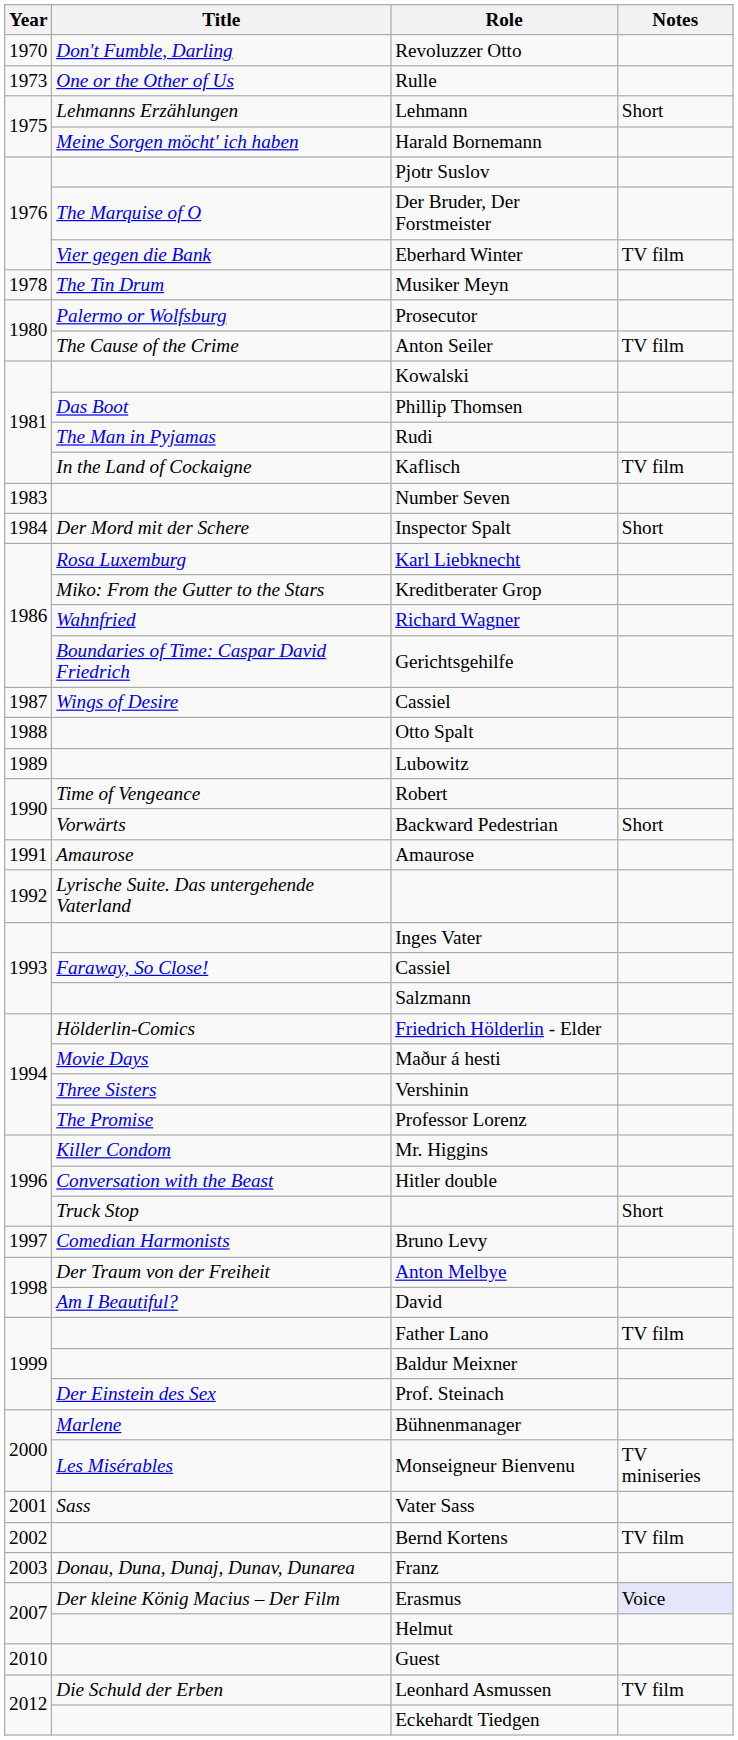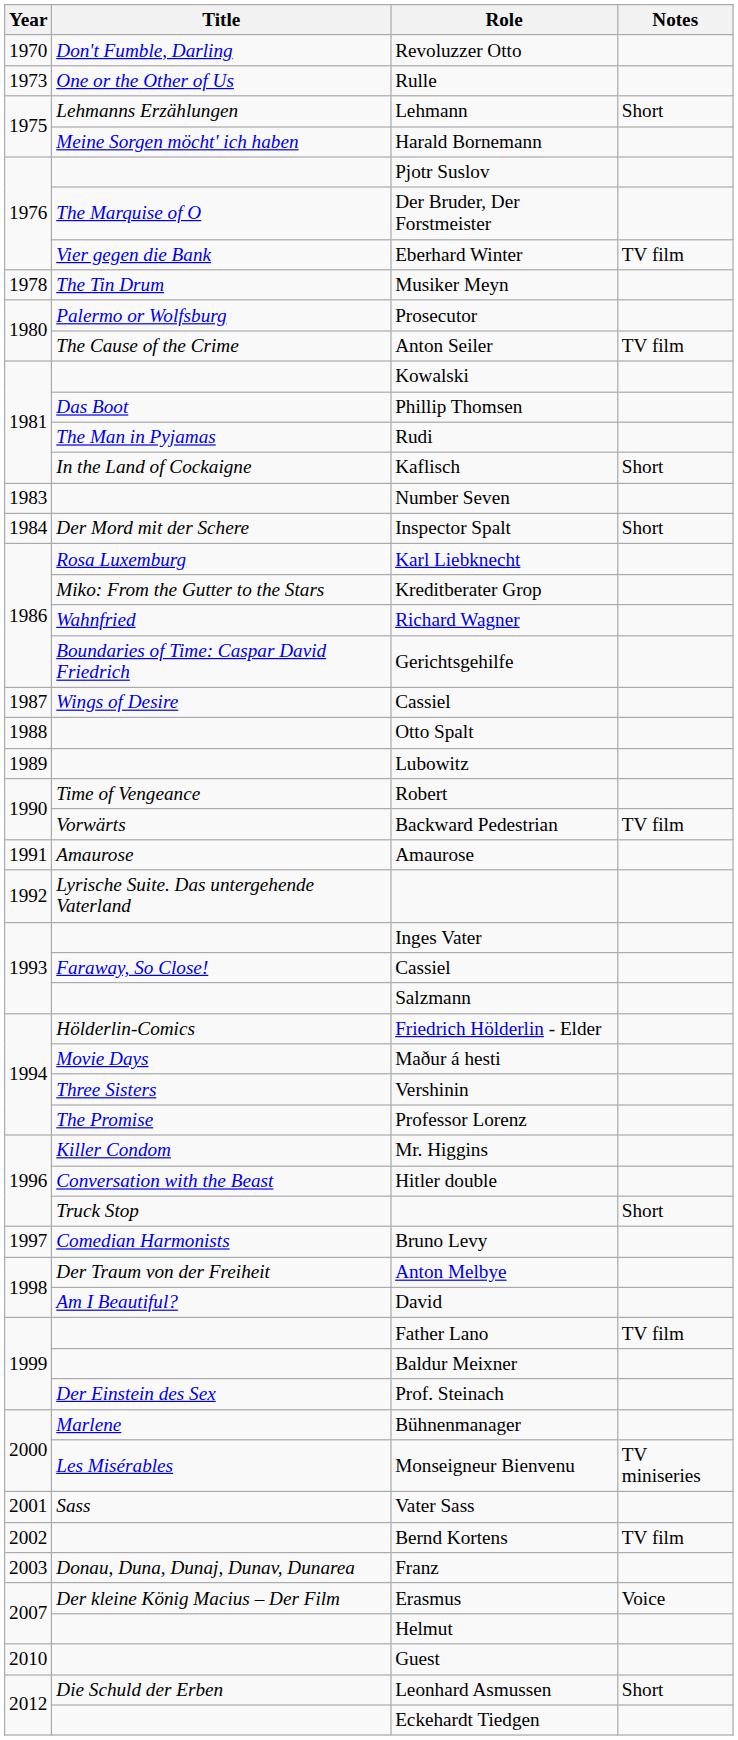Kaflisch | Notes: TV film -> Short
Backward Pedestrian | Notes: Short -> TV film
Erasmus | Notes: lavender background -> no background
Leonhard Asmussen | Notes: TV film -> Short
